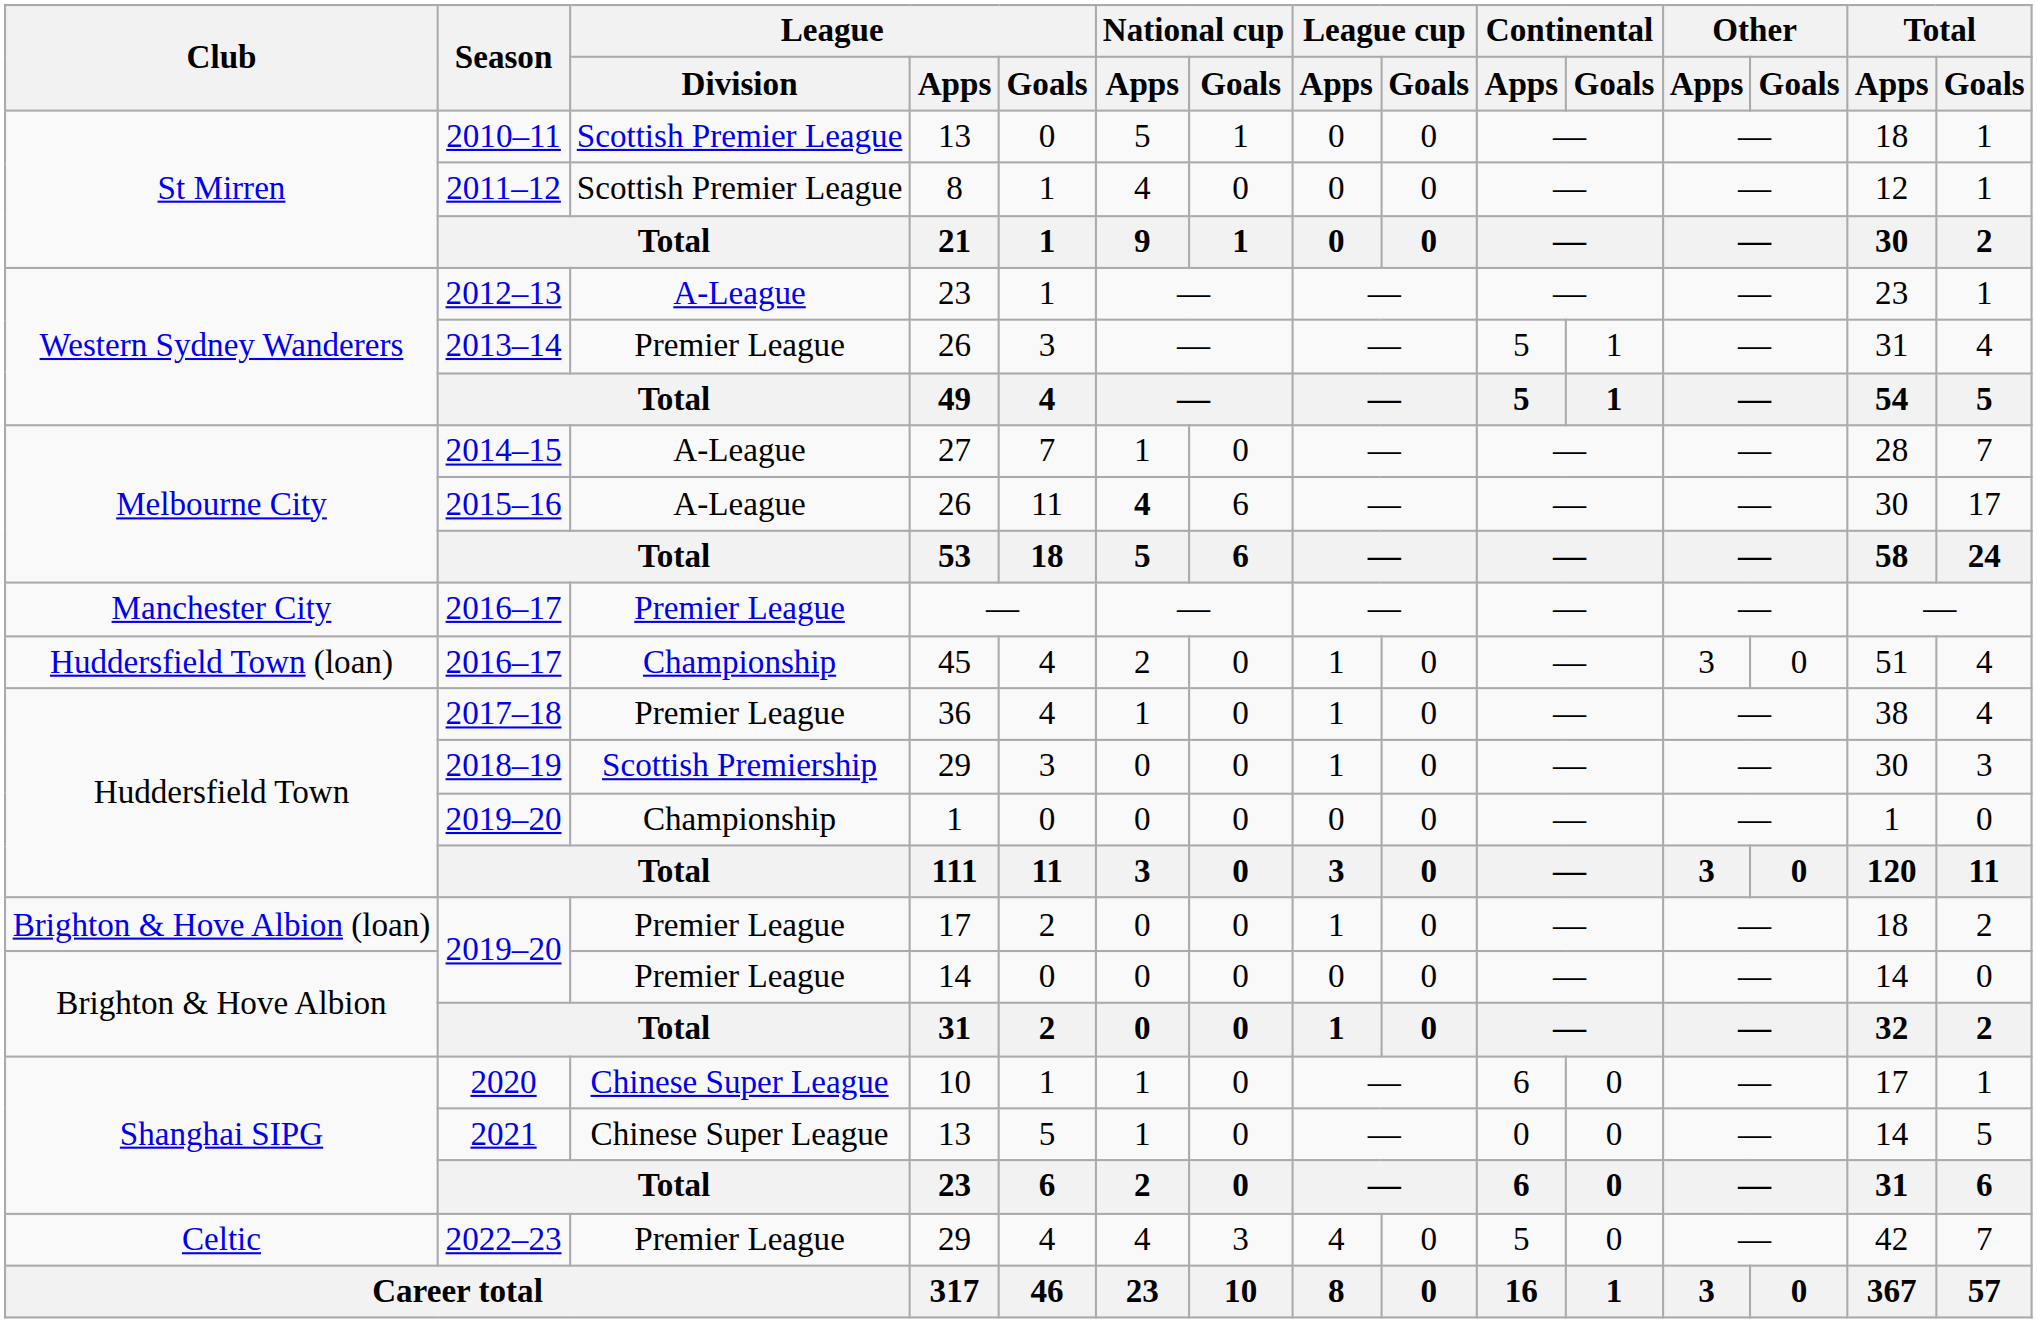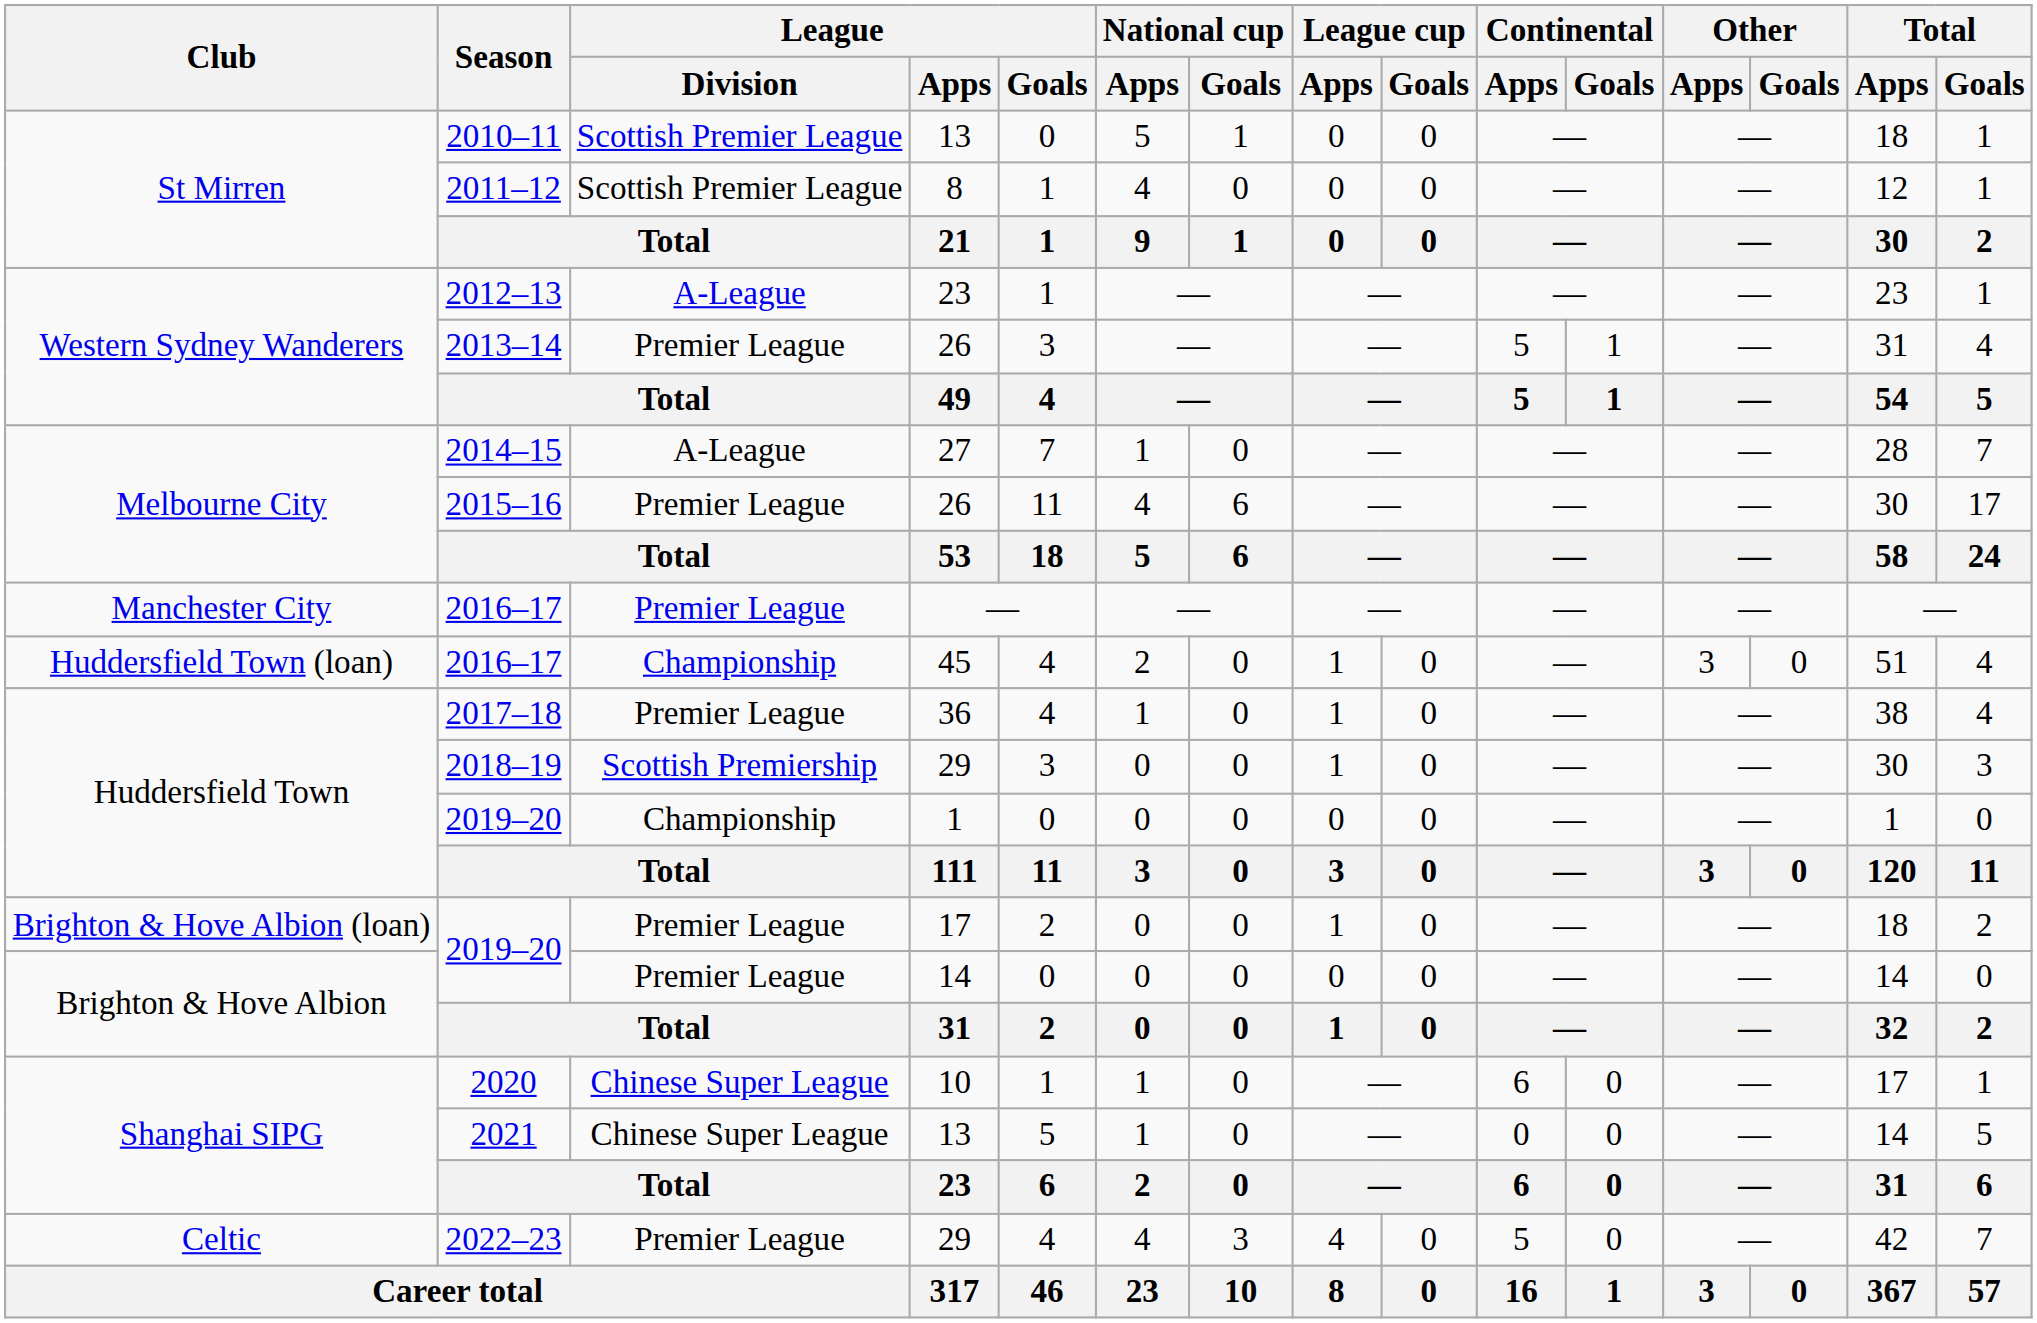2015–16 | League / Division: A-League -> Premier League
2015–16 | National cup / Apps: bold -> normal
